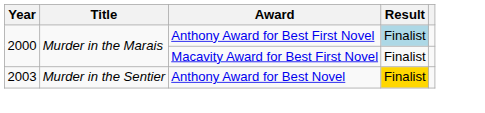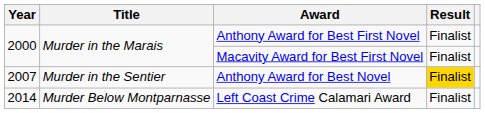Anthony Award for Best First Novel | Result: lightblue background -> no background
Anthony Award for Best Novel | Year: 2003 -> 2007
+ row: 2014 | Murder Below Montparnasse | Left Coast Crime Calamari Award | Finalist
